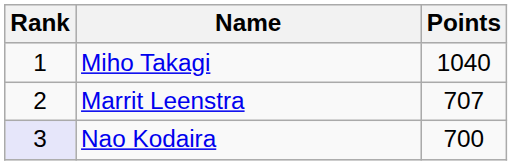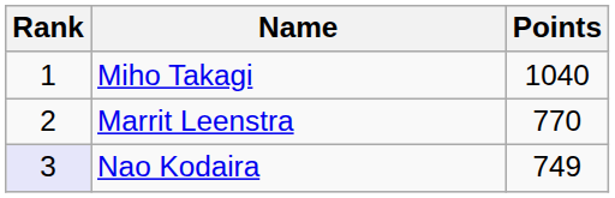Marrit Leenstra | Points: 707 -> 770
Nao Kodaira | Points: 700 -> 749
